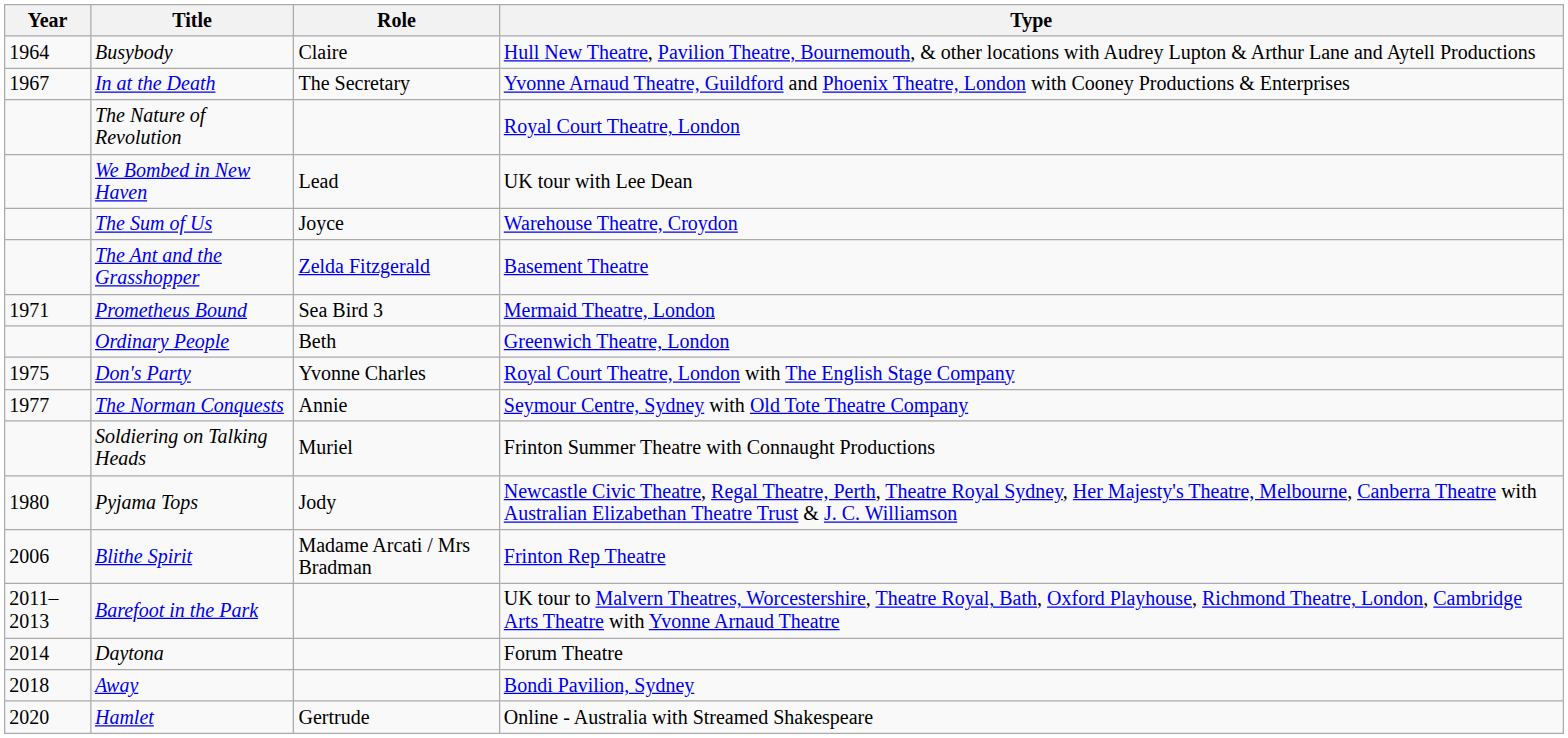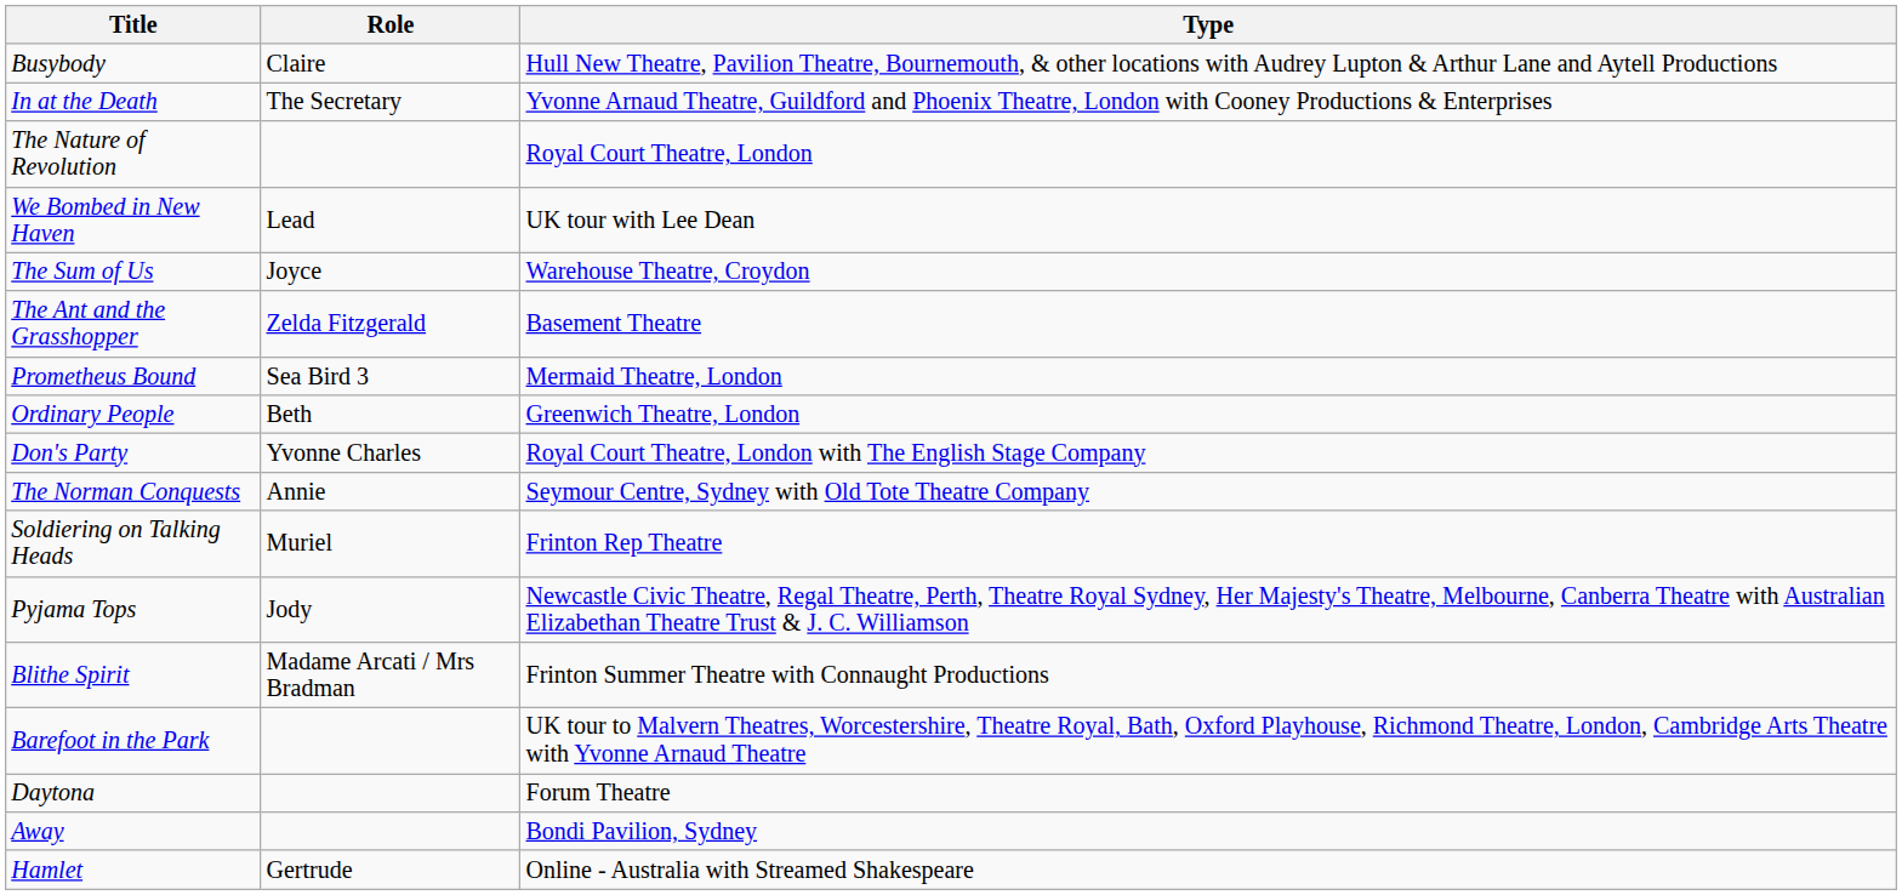- column: Year | 1964 | 1967 | 1971 | 1975 | 1977 | 1980 | 2006 | 2011–2013 | 2014 | 2018 | 2020
Soldiering on Talking Heads | Type: Frinton Summer Theatre with Connaught Productions -> Frinton Rep Theatre
Blithe Spirit | Type: Frinton Rep Theatre -> Frinton Summer Theatre with Connaught Productions
